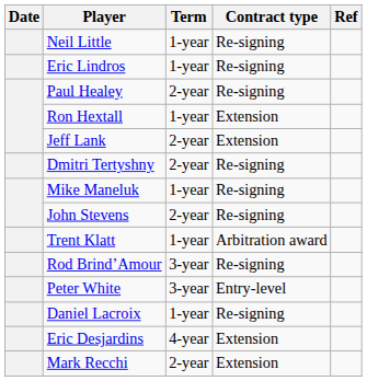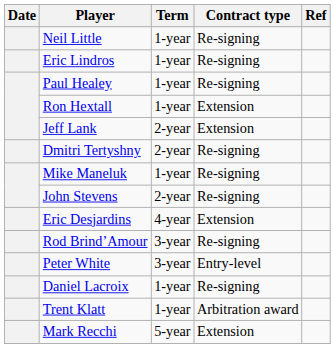Paul Healey | Term: 2-year -> 1-year
rows swapped: Trent Klatt <-> Eric Desjardins
Mark Recchi | Term: 2-year -> 5-year
